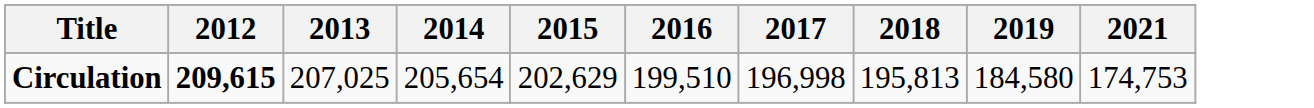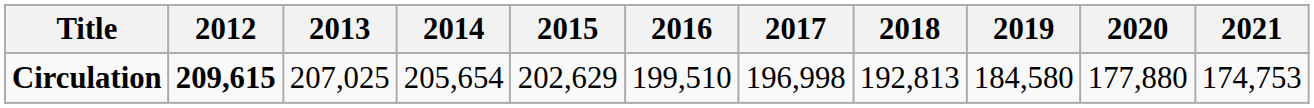+ column: 2020 | 177,880
Circulation | 2018: 195,813 -> 192,813
